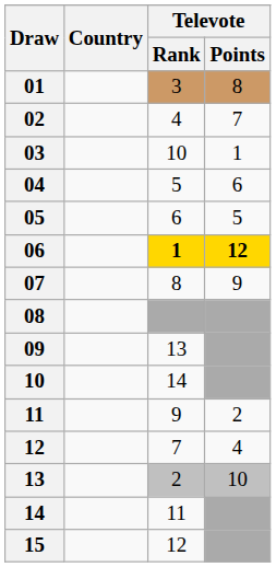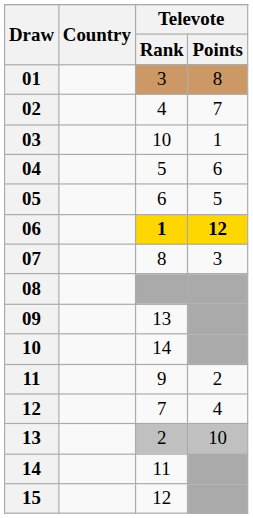07 | Televote / Points: 9 -> 3
